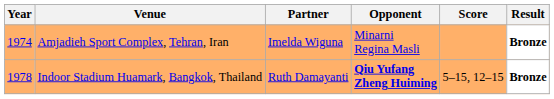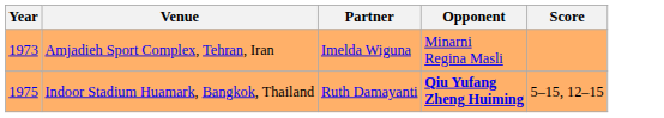- column: Result | Bronze | Bronze
Amjadieh Sport Complex, Tehran, Iran | Year: 1974 -> 1973
Indoor Stadium Huamark, Bangkok, Thailand | Year: 1978 -> 1975
